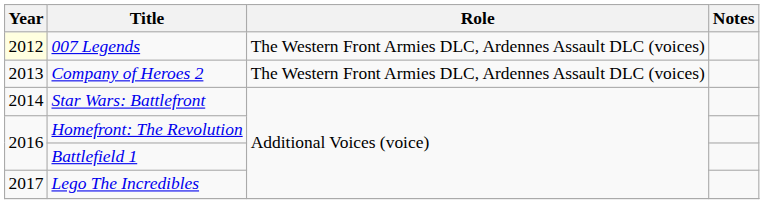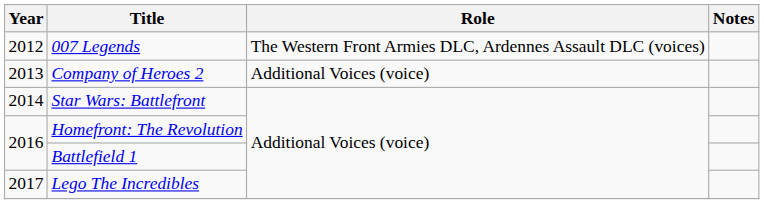007 Legends | Year: lightyellow background -> no background
Company of Heroes 2 | Role: The Western Front Armies DLC, Ardennes Assault DLC (voices) -> Additional Voices (voice)
